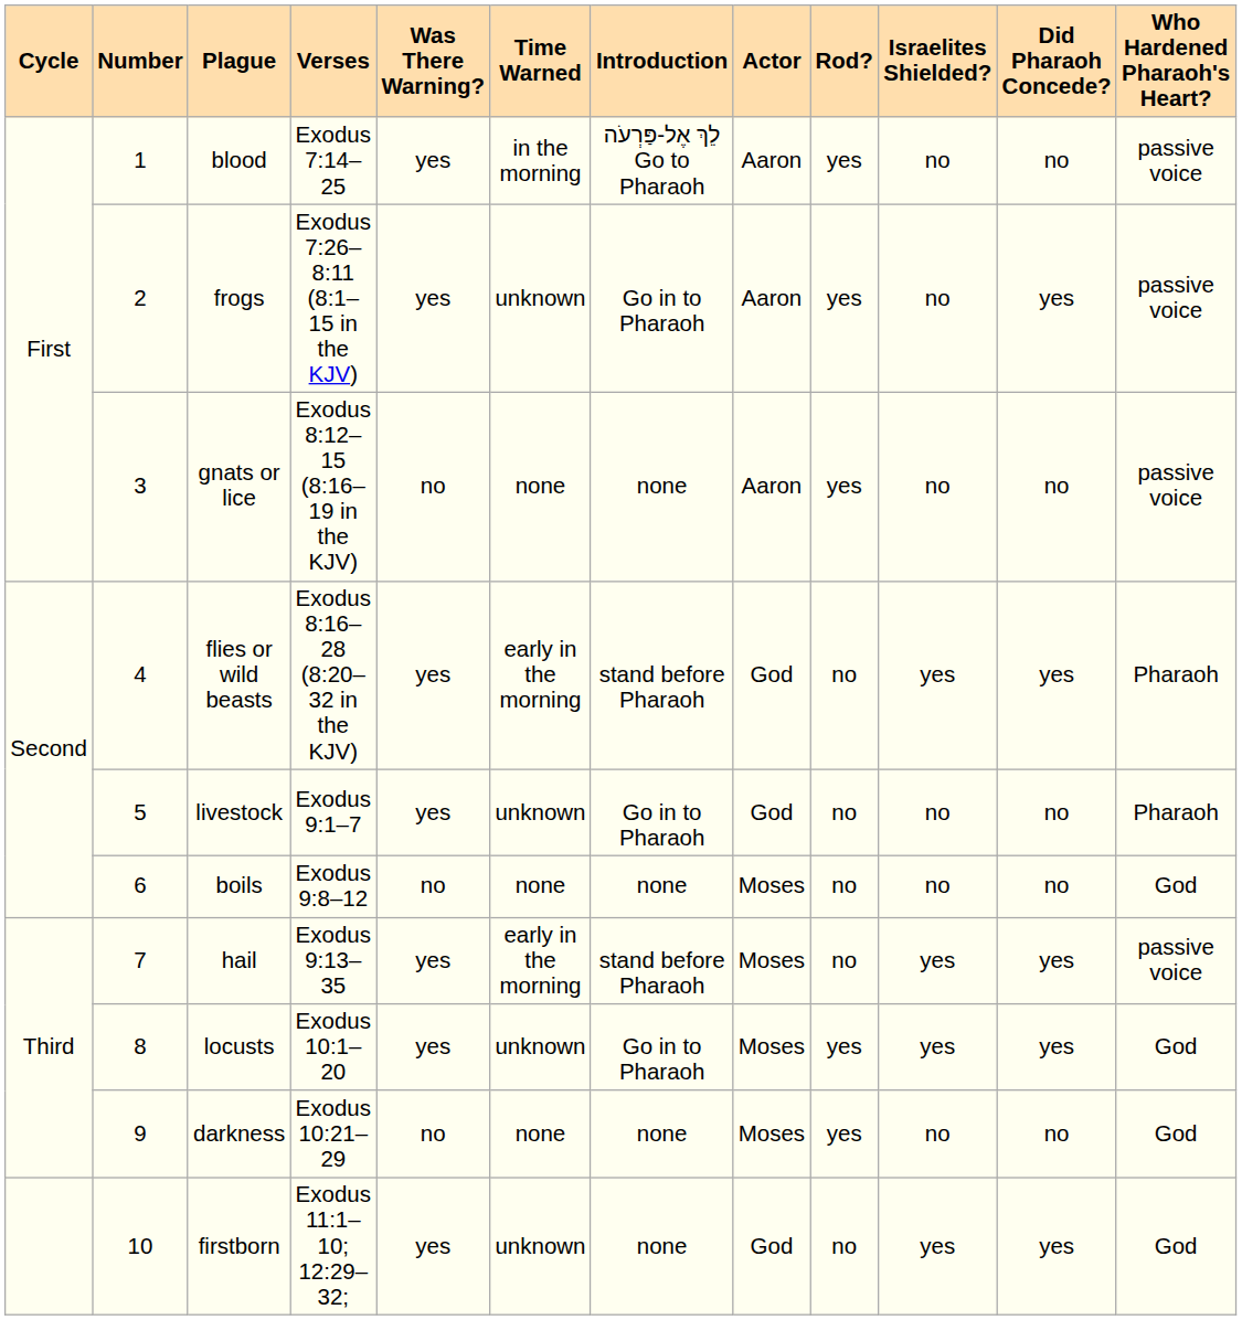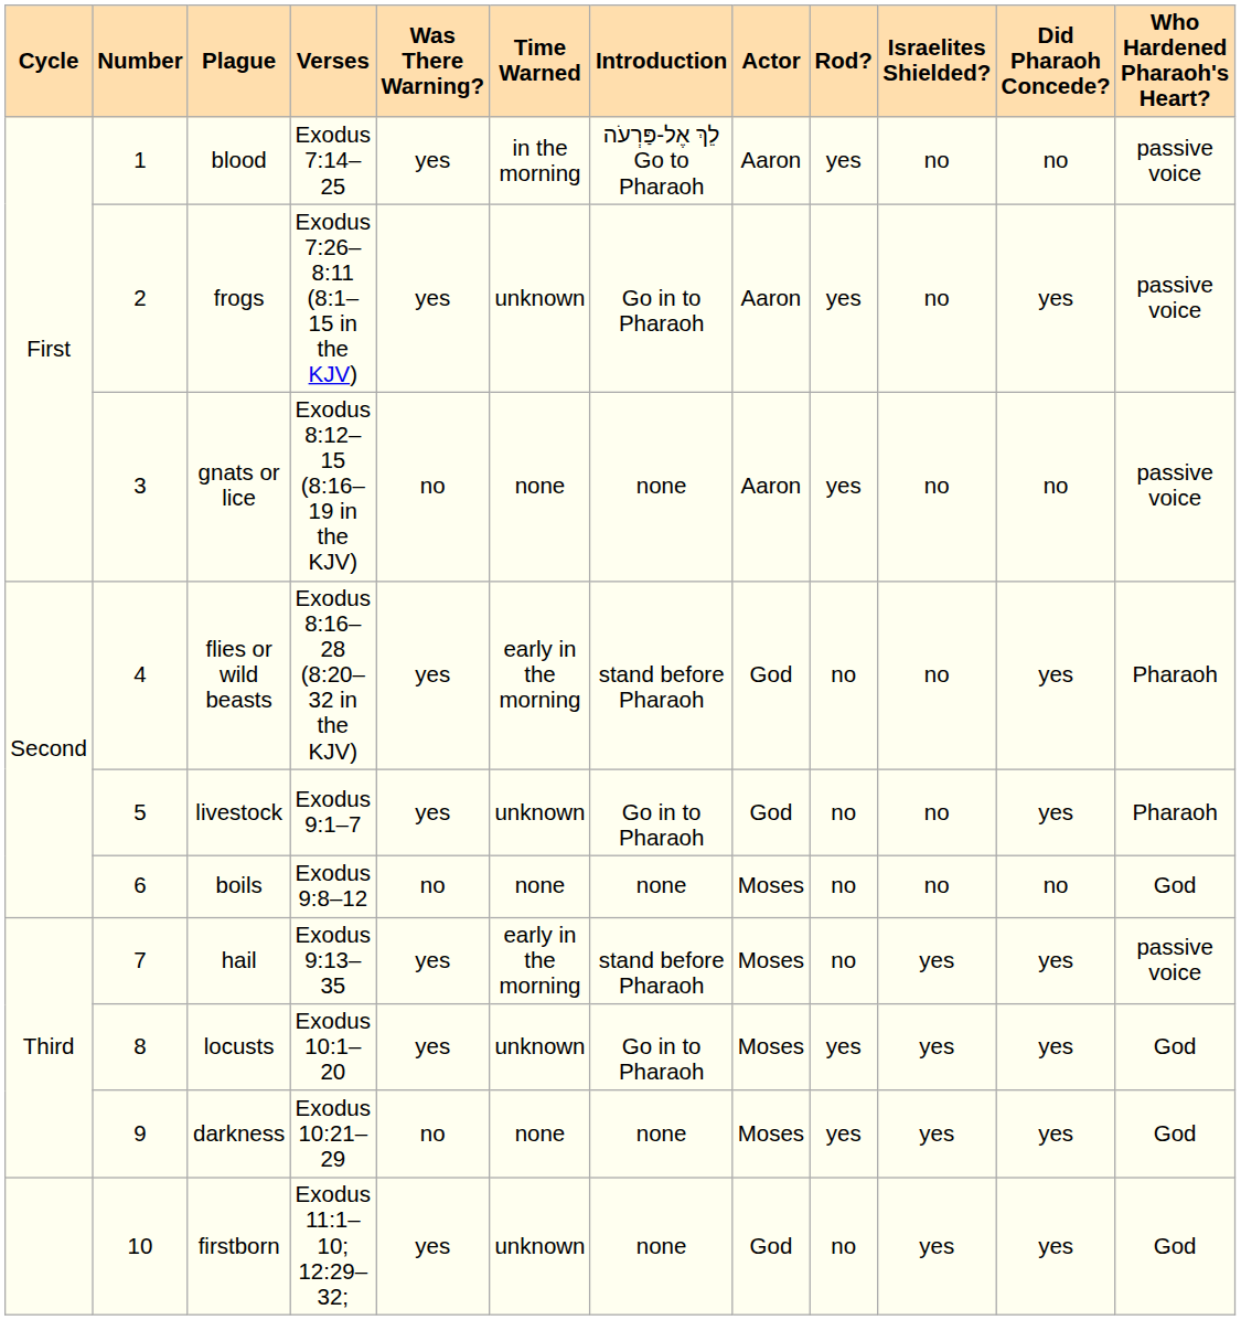flies or wild beasts | Israelites Shielded?: yes -> no
livestock | Did Pharaoh Concede?: no -> yes
darkness | Israelites Shielded?: no -> yes
darkness | Did Pharaoh Concede?: no -> yes
